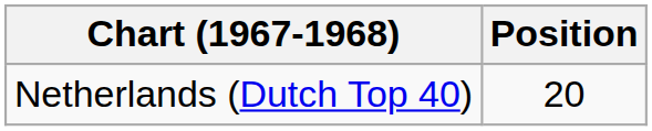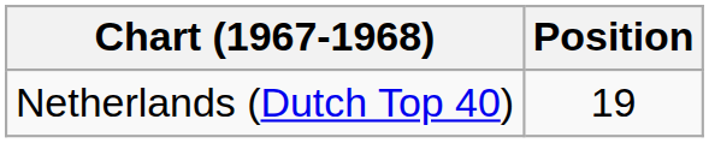Netherlands (Dutch Top 40) | Position: 20 -> 19
